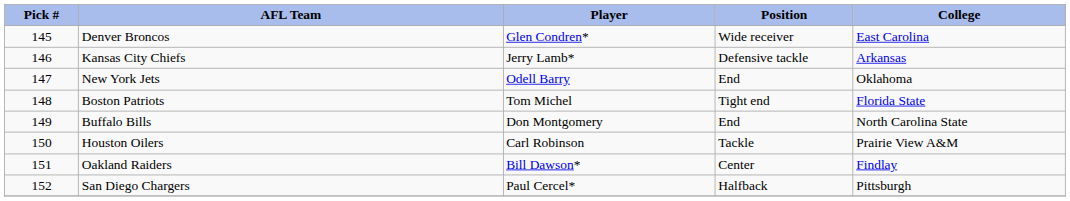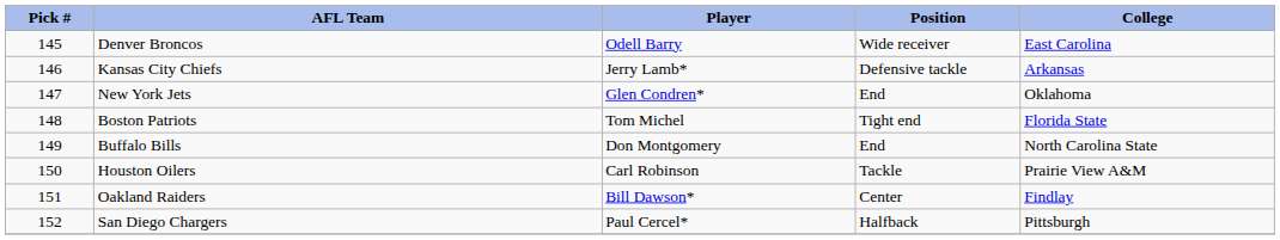Denver Broncos | Player: Glen Condren* -> Odell Barry
New York Jets | Player: Odell Barry -> Glen Condren*
